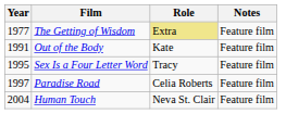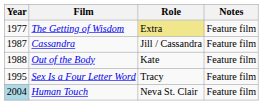+ row: 1987 | Cassandra | Jill / Cassandra | Feature film
Out of the Body | Year: 1991 -> 1988
- row: 1997 | Paradise Road | Celia Roberts | Feature film
Human Touch | Year: no background -> lightblue background
